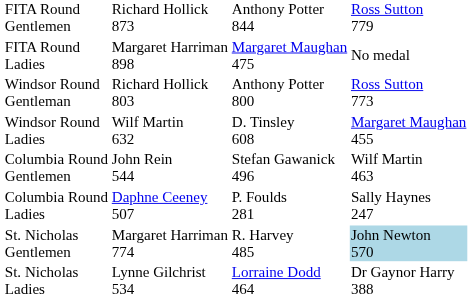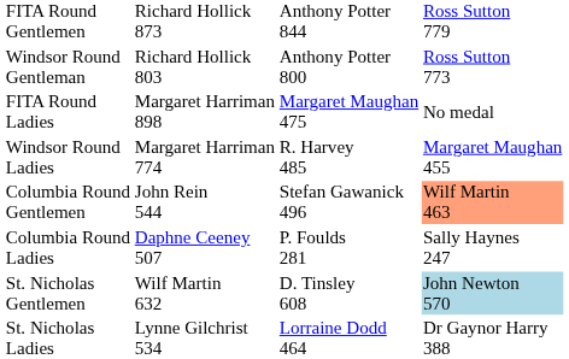rows swapped: FITA Round Ladies <-> Windsor Round Gentleman
Windsor Round Ladies | column 2: Wilf Martin 632 -> Margaret Harriman 774
Windsor Round Ladies | column 3: D. Tinsley 608 -> R. Harvey 485
Columbia Round Gentlemen | column 4: no background -> lightsalmon background
St. Nicholas Gentlemen | column 2: Margaret Harriman 774 -> Wilf Martin 632
St. Nicholas Gentlemen | column 3: R. Harvey 485 -> D. Tinsley 608
